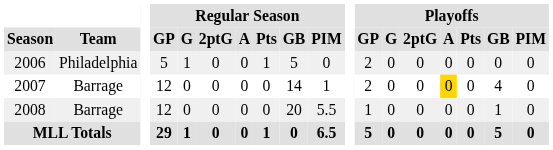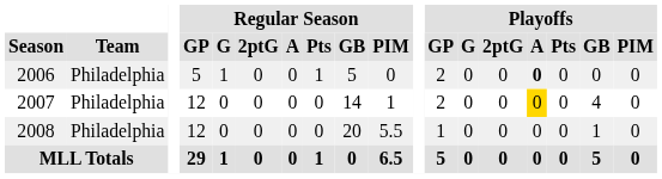2006 | Playoffs / A: normal -> bold
2007 | Team: Barrage -> Philadelphia
2008 | Team: Barrage -> Philadelphia
